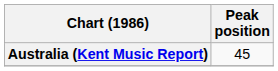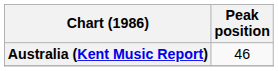Australia (Kent Music Report) | Peak position: 45 -> 46
